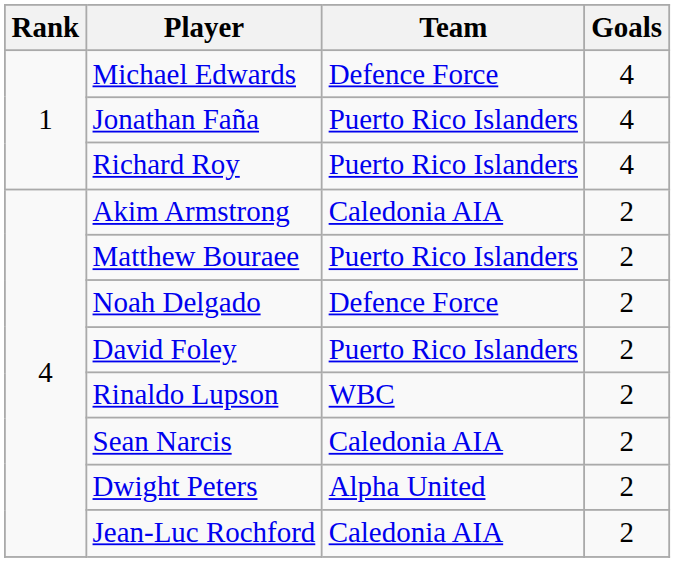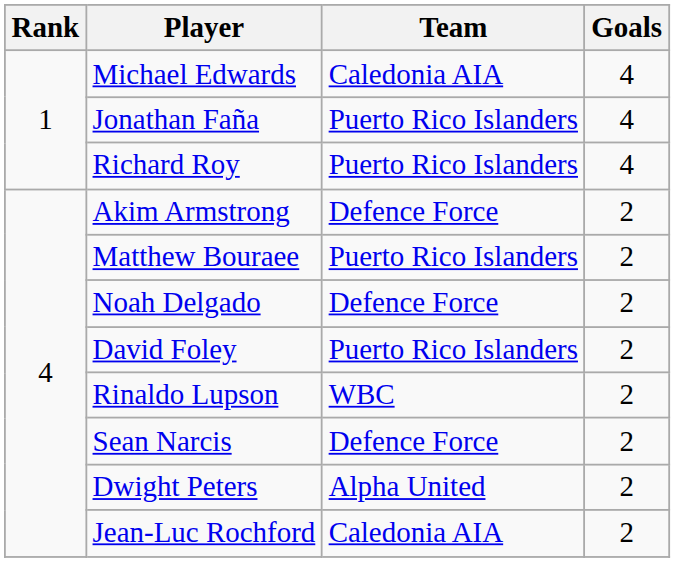Michael Edwards | Team: Defence Force -> Caledonia AIA
Akim Armstrong | Team: Caledonia AIA -> Defence Force
Sean Narcis | Team: Caledonia AIA -> Defence Force
